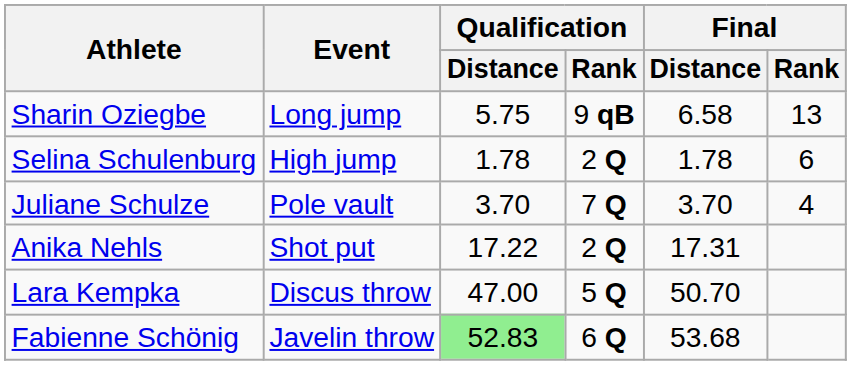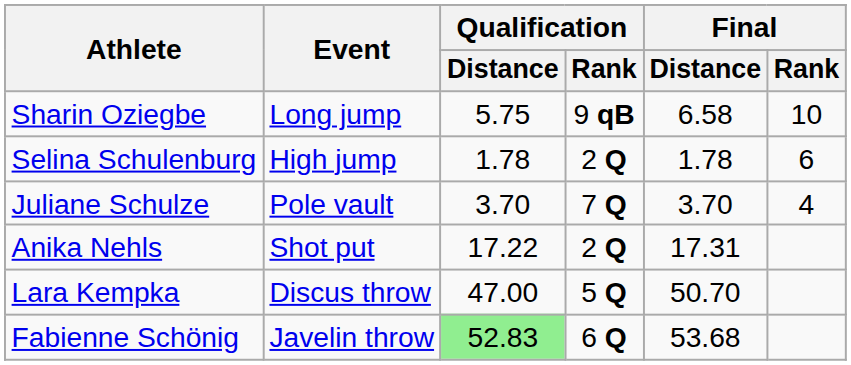Sharin Oziegbe | Final / Rank: 13 -> 10
